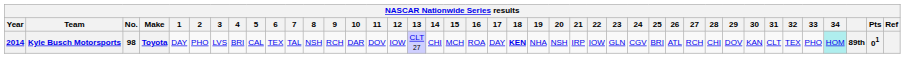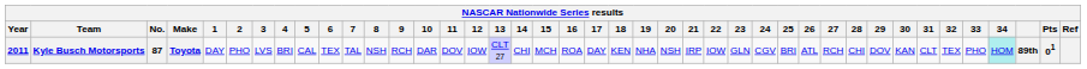Kyle Busch Motorsports | Year: 2014 -> 2011
Kyle Busch Motorsports | No.: 98 -> 87
Kyle Busch Motorsports | 18: bold -> normal
